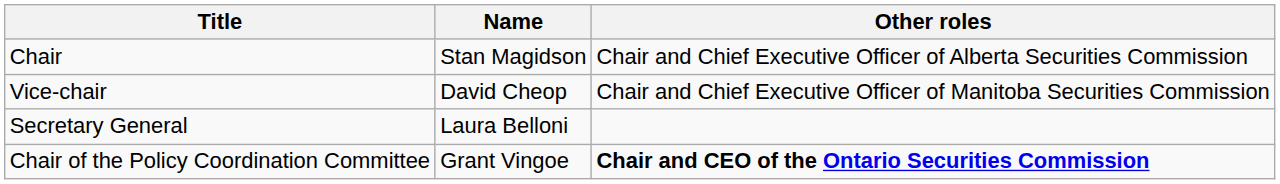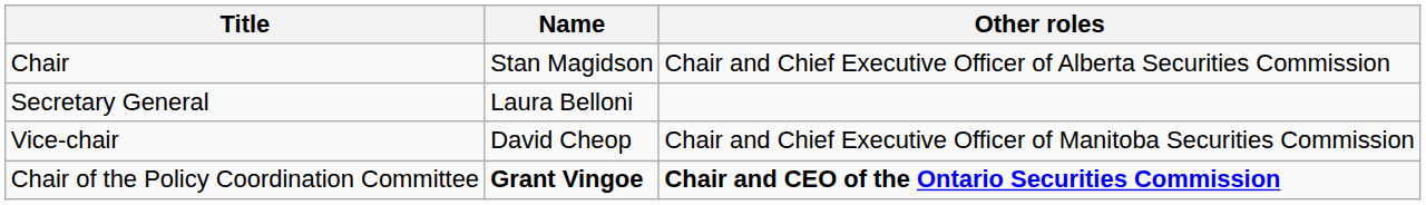rows swapped: Vice-chair <-> Secretary General
Chair of the Policy Coordination Committee | Name: normal -> bold
